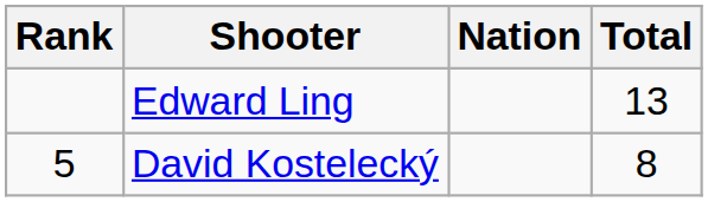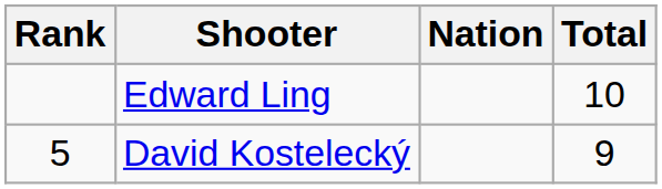Edward Ling | Total: 13 -> 10
David Kostelecký | Total: 8 -> 9
